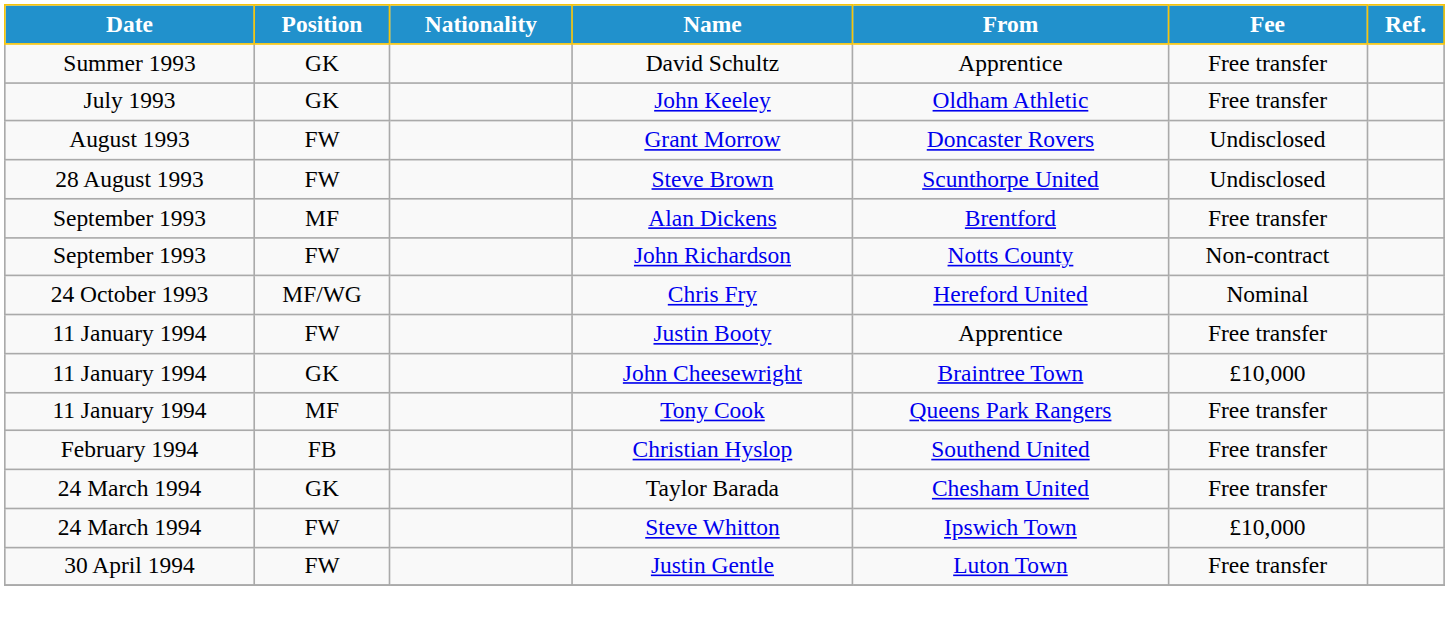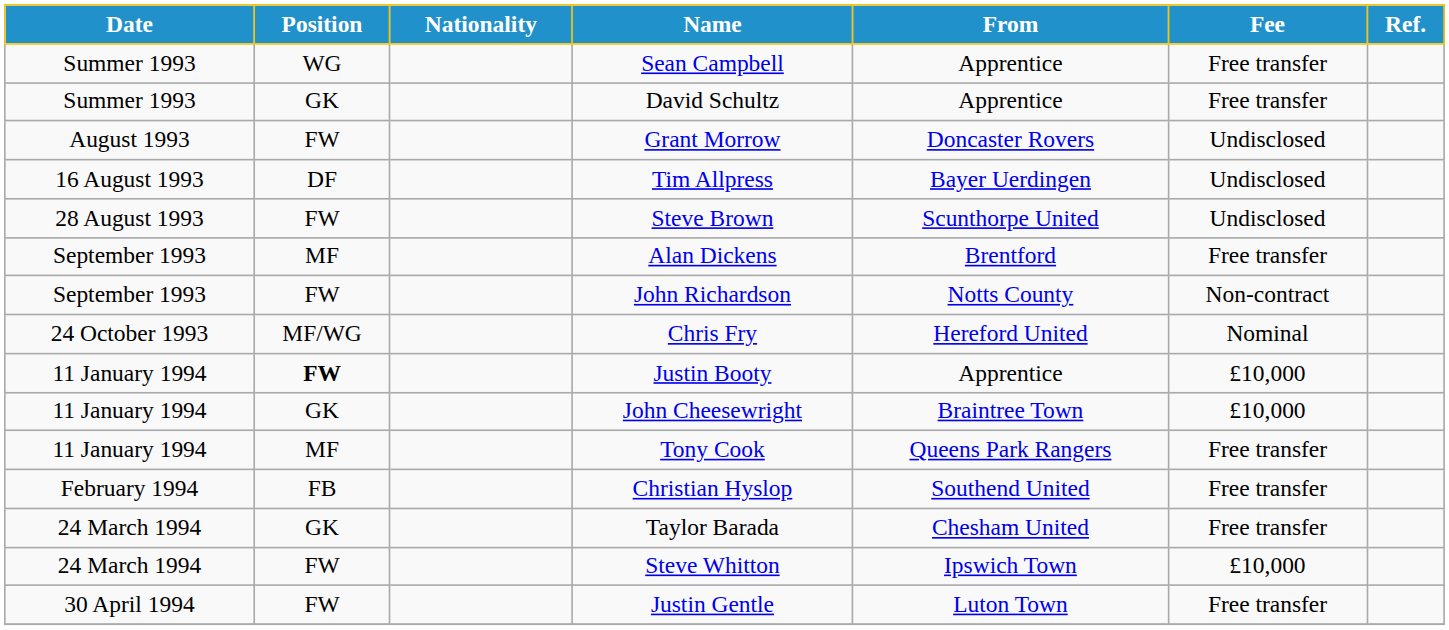+ row: Summer 1993 | WG | Sean Campbell | Apprentice | Free transfer
- row: July 1993 | GK | John Keeley | Oldham Athletic | Free transfer
+ row: 16 August 1993 | DF | Tim Allpress | Bayer Uerdingen | Undisclosed
Justin Booty | Position: normal -> bold
Justin Booty | Fee: Free transfer -> £10,000
